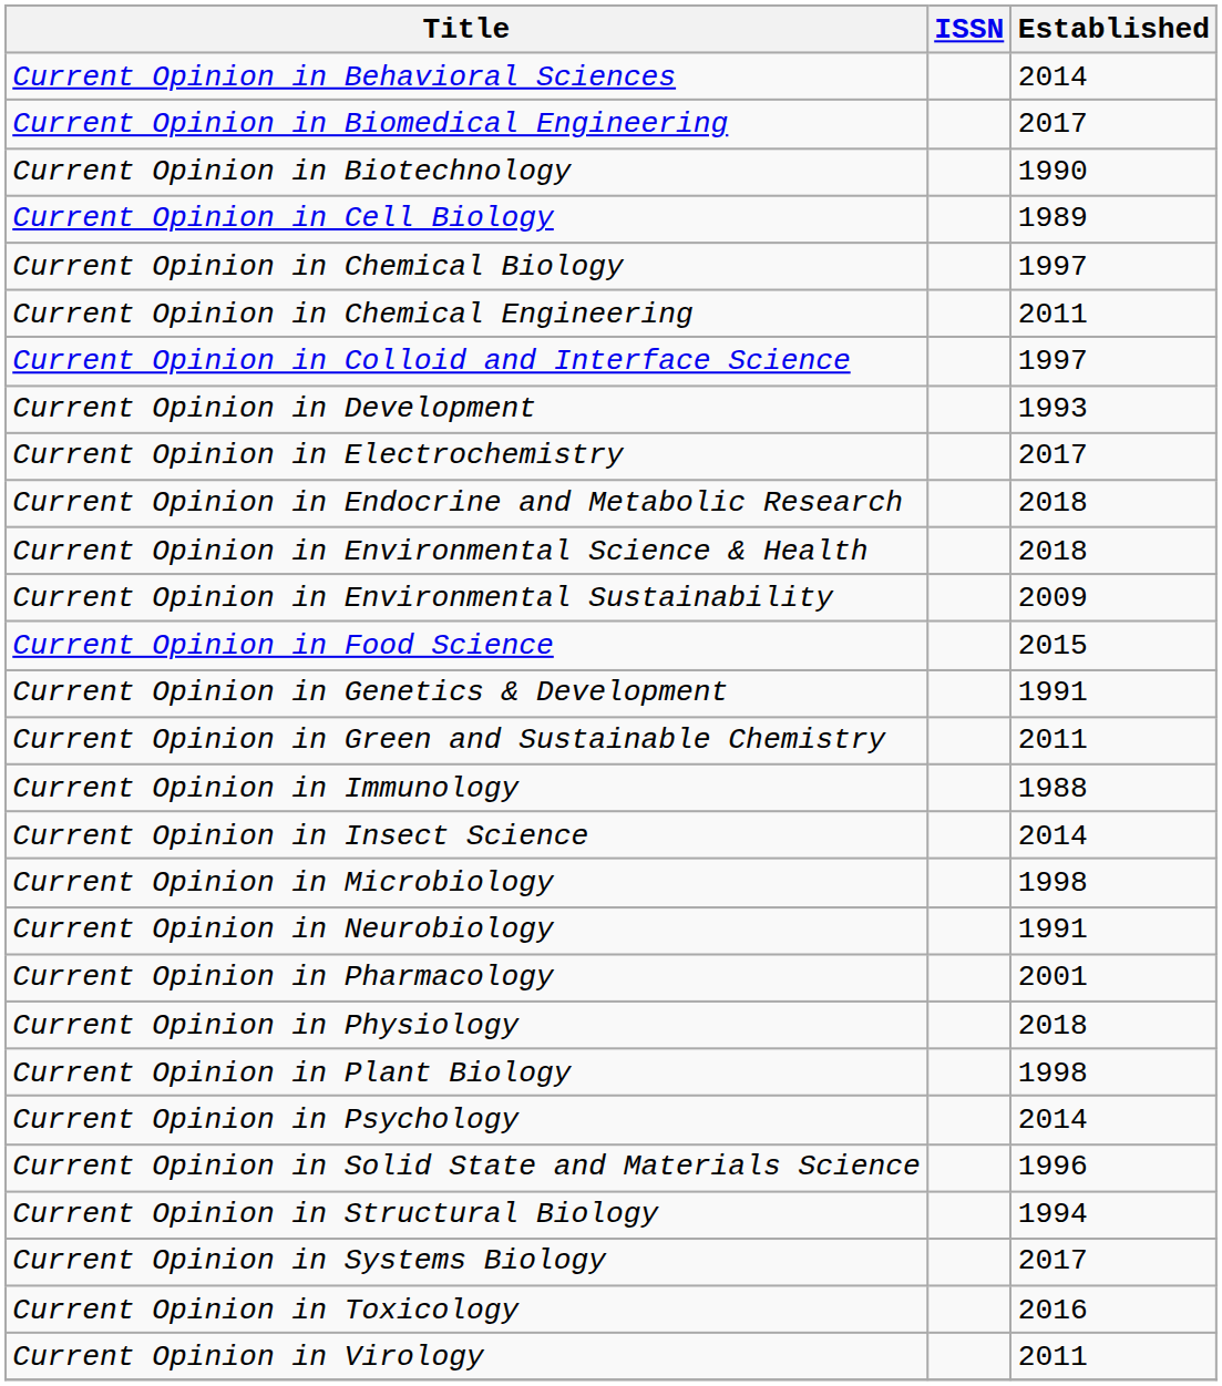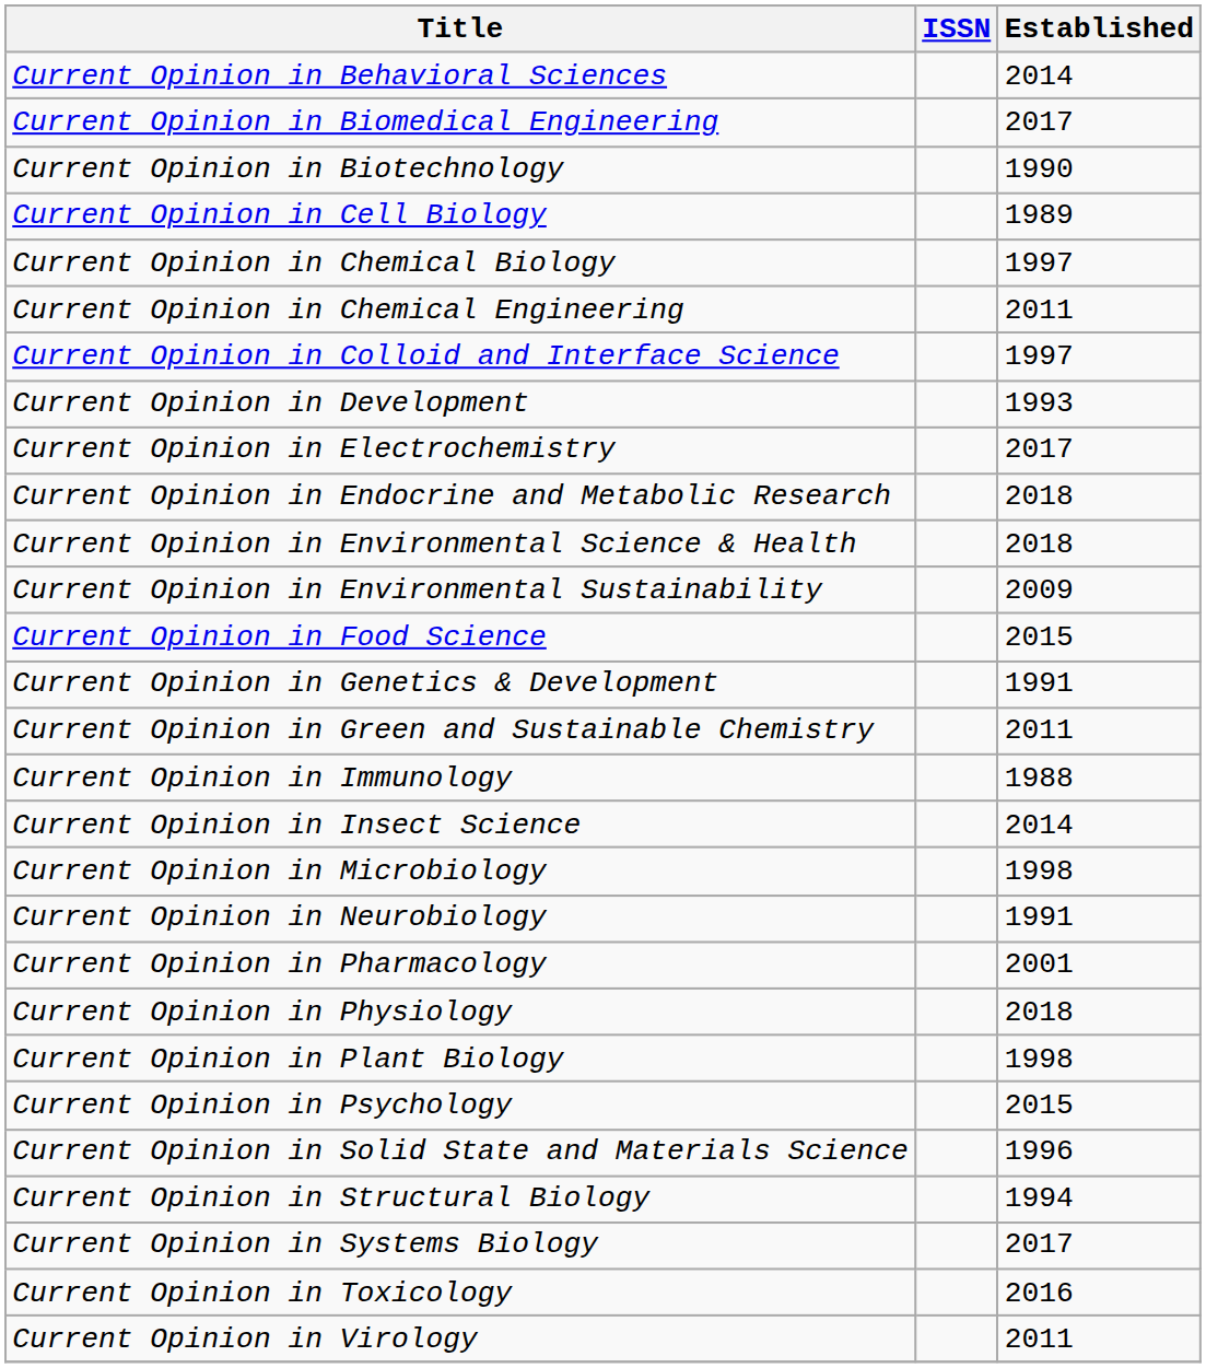Current Opinion in Psychology | Established: 2014 -> 2015
